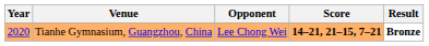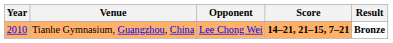Tianhe Gymnasium, Guangzhou, China | Year: 2020 -> 2010
